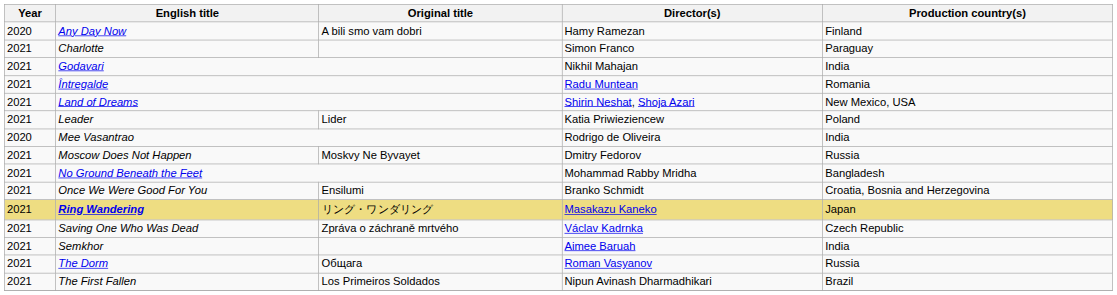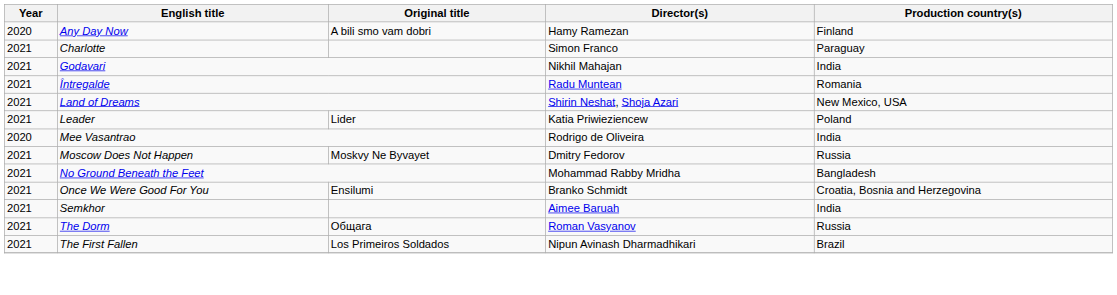- row: 2021 | Ring Wandering | リング・ワンダリング | Masakazu Kaneko | Japan
- row: 2021 | Saving One Who Was Dead | Zpráva o záchraně mrtvého | Václav Kadrnka | Czech Republic
